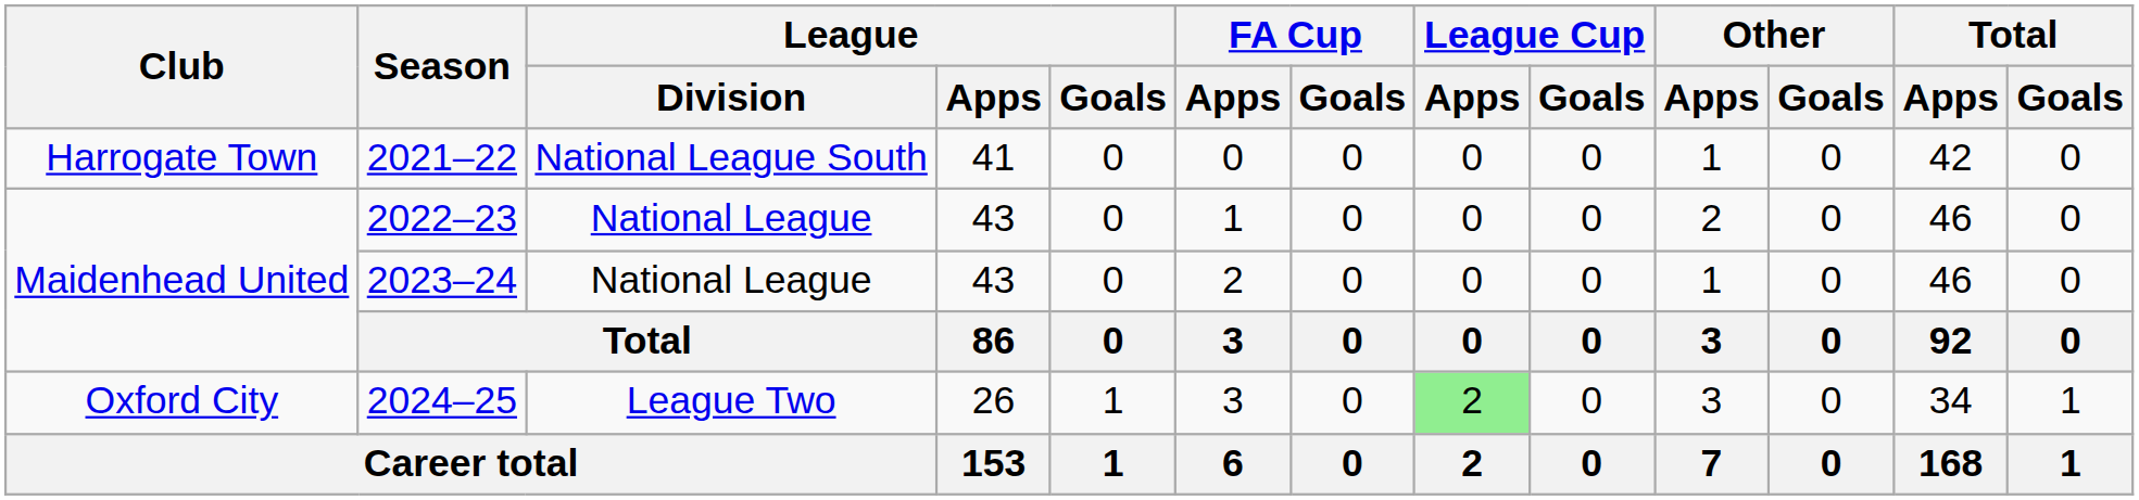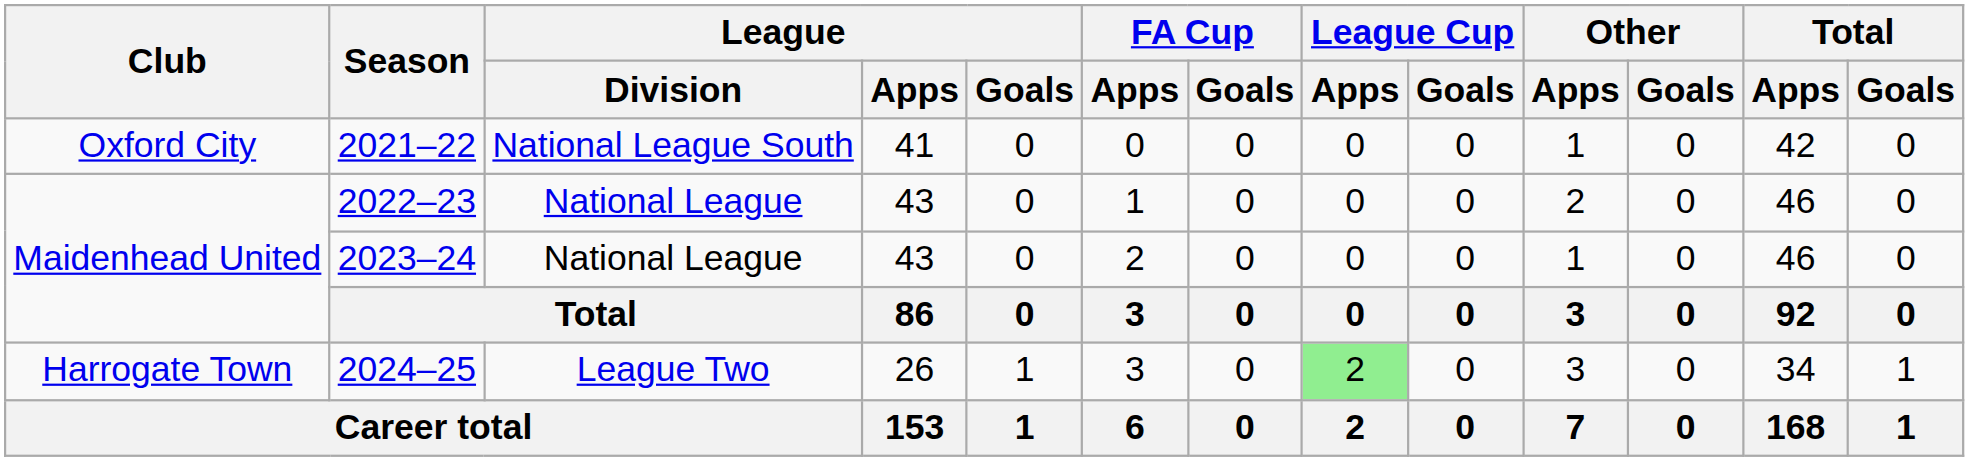2021–22 | Club: Harrogate Town -> Oxford City
2024–25 | Club: Oxford City -> Harrogate Town
